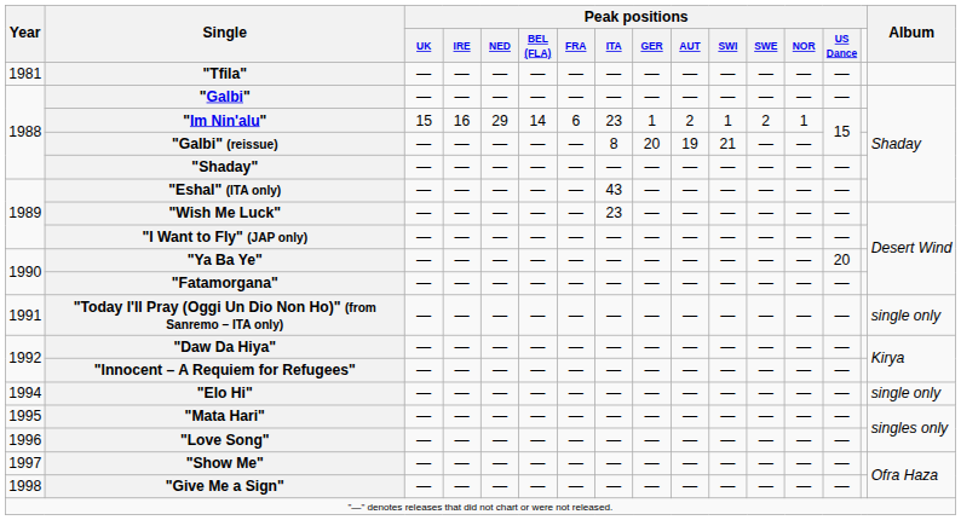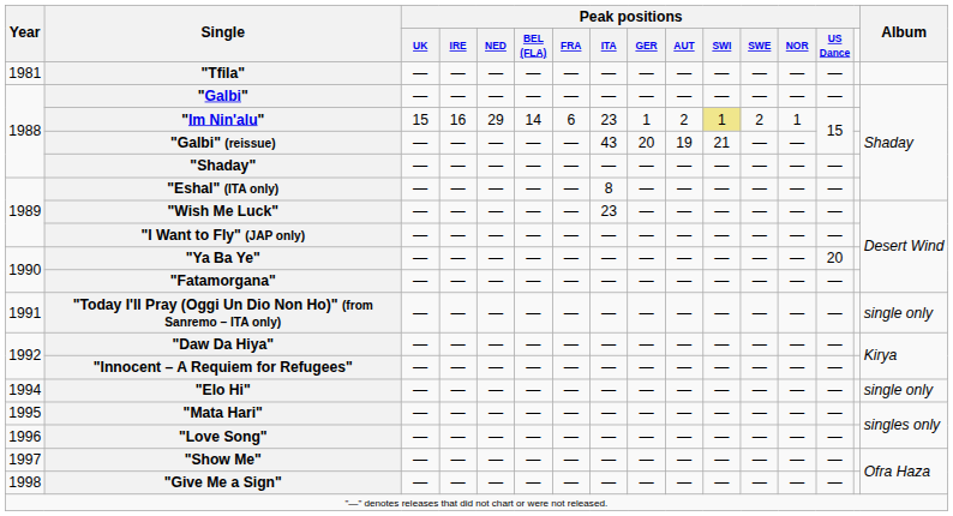"Im Nin'alu" | Peak positions / SWI: no background -> khaki background
"Galbi" (reissue) | Peak positions / ITA: 8 -> 43
"Eshal" (ITA only) | Peak positions / ITA: 43 -> 8
